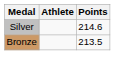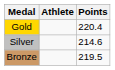+ row: Gold | 220.4
Bronze | Points: 213.5 -> 219.5
